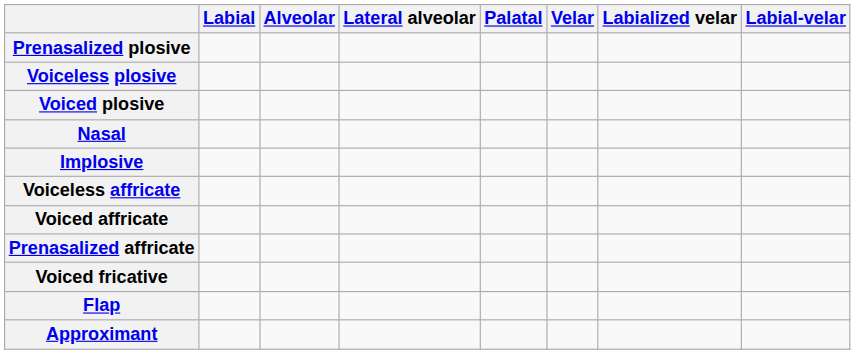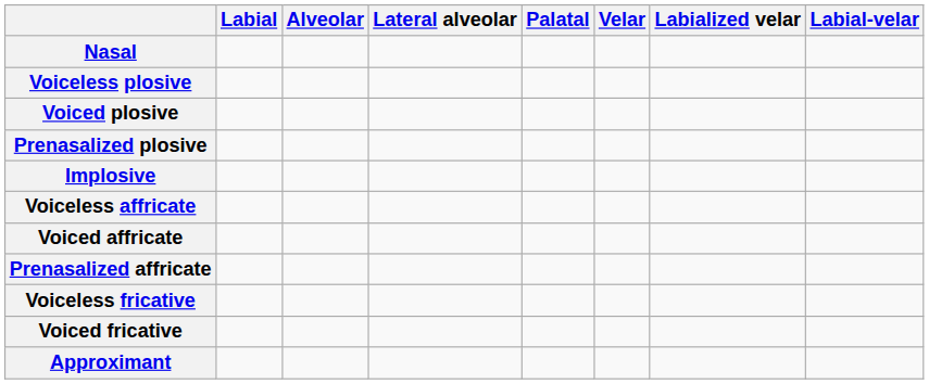rows swapped: Nasal <-> Prenasalized plosive
+ row: Voiceless fricative
- row: Flap
